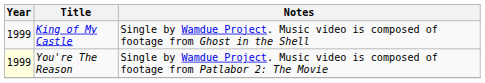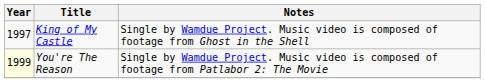King of My Castle | Year: 1999 -> 1997
